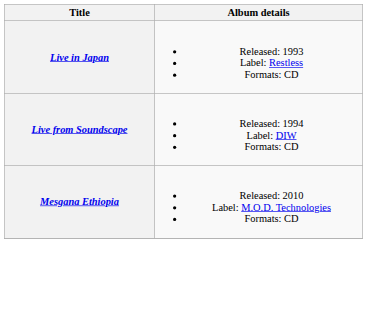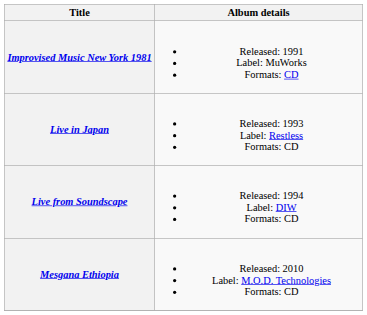+ row: Improvised Music New York 1981 | Released: 1991 Label: MuWorks Formats: CD
